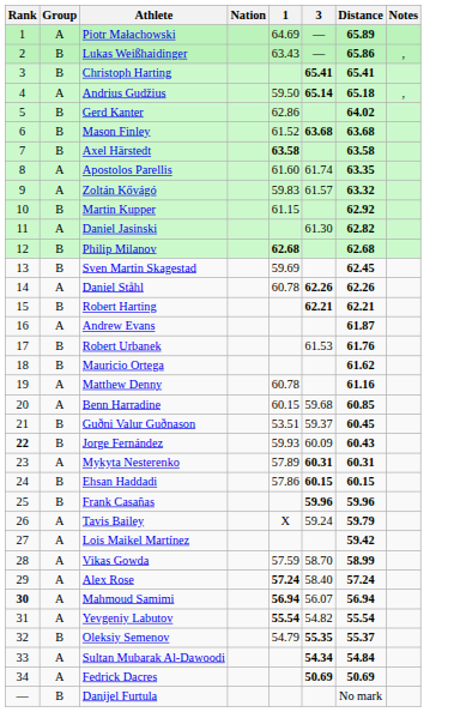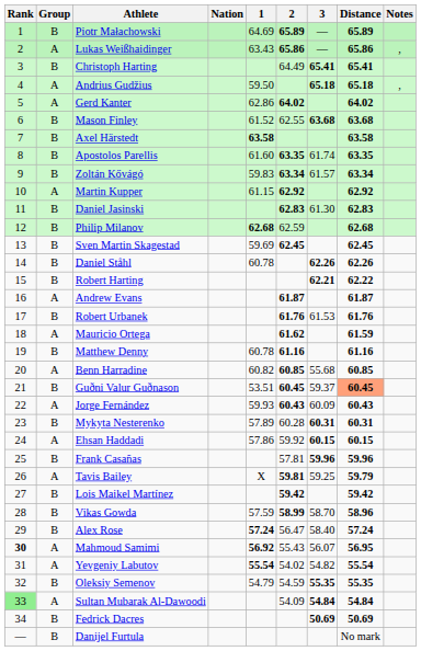+ column: 2 | 65.89 | 65.86 | 64.49 | 64.02 | 62.55 | 63.35 | 63.34 | 62.92 | 62.83 | 62.59 | 62.45 | 61.87 | 61.76 | 61.62 | 61.16 | 60.85 | 60.45 | 60.43 | 60.28 | 59.92 | 57.81 | 59.81 | 59.42 | 58.99 | 56.47 | 55.43 | 54.02 | 54.59 | 54.09
Piotr Małachowski | Group: A -> B
Lukas Weißhaidinger | Group: B -> A
Andrius Gudžius | 3: 65.14 -> 65.18
Gerd Kanter | Group: B -> A
Apostolos Parellis | Group: A -> B
Zoltán Kővágó | Group: A -> B
Zoltán Kővágó | Distance: 63.32 -> 63.34
Martin Kupper | Group: B -> A
Daniel Jasinski | Group: A -> B
Daniel Jasinski | Distance: 62.82 -> 62.83
Daniel Ståhl | Group: A -> B
Robert Harting | Distance: 62.21 -> 62.22
Mauricio Ortega | Group: B -> A
Mauricio Ortega | Distance: 61.62 -> 61.59
Matthew Denny | Group: A -> B
Benn Harradine | 1: 60.15 -> 60.82
Benn Harradine | 3: 59.68 -> 55.68
Guðni Valur Guðnason | Distance: no background -> lightsalmon background
Jorge Fernández | Rank: bold -> normal
Jorge Fernández | Group: B -> A
Mykyta Nesterenko | Group: A -> B
Ehsan Haddadi | Group: B -> A
Tavis Bailey | 3: 59.24 -> 59.25
Lois Maikel Martínez | Group: A -> B
Vikas Gowda | Group: A -> B
Vikas Gowda | Distance: 58.99 -> 58.96
Alex Rose | Group: A -> B
Mahmoud Samimi | 1: 56.94 -> 56.92
Mahmoud Samimi | Distance: 56.94 -> 56.95
Oleksiy Semenov | Distance: 55.37 -> 55.35
Sultan Mubarak Al-Dawoodi | Rank: no background -> lightgreen background
Sultan Mubarak Al-Dawoodi | 3: 54.34 -> 54.84
Fedrick Dacres | Group: A -> B
